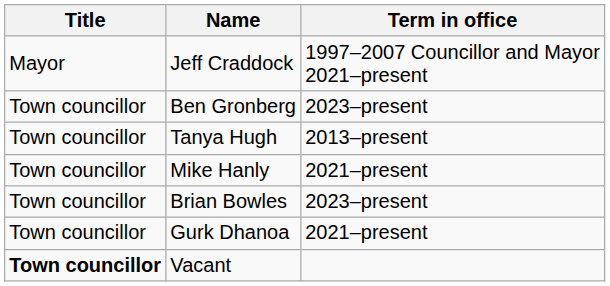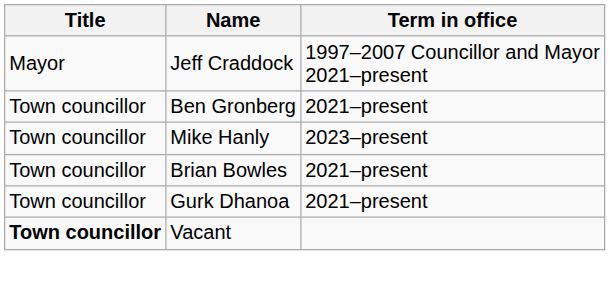Ben Gronberg | Term in office: 2023–present -> 2021–present
- row: Town councillor | Tanya Hugh | 2013–present
Mike Hanly | Term in office: 2021–present -> 2023–present
Brian Bowles | Term in office: 2023–present -> 2021–present
